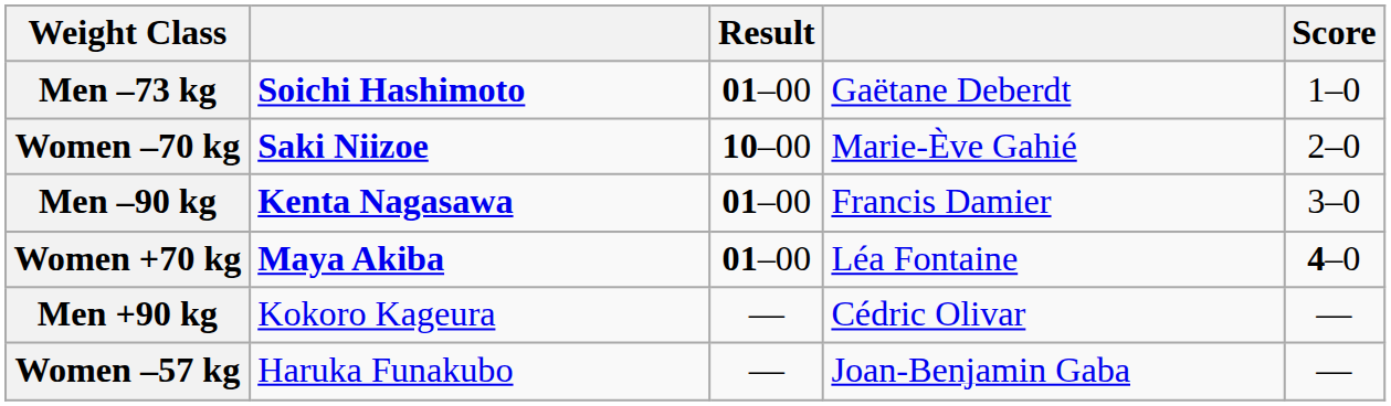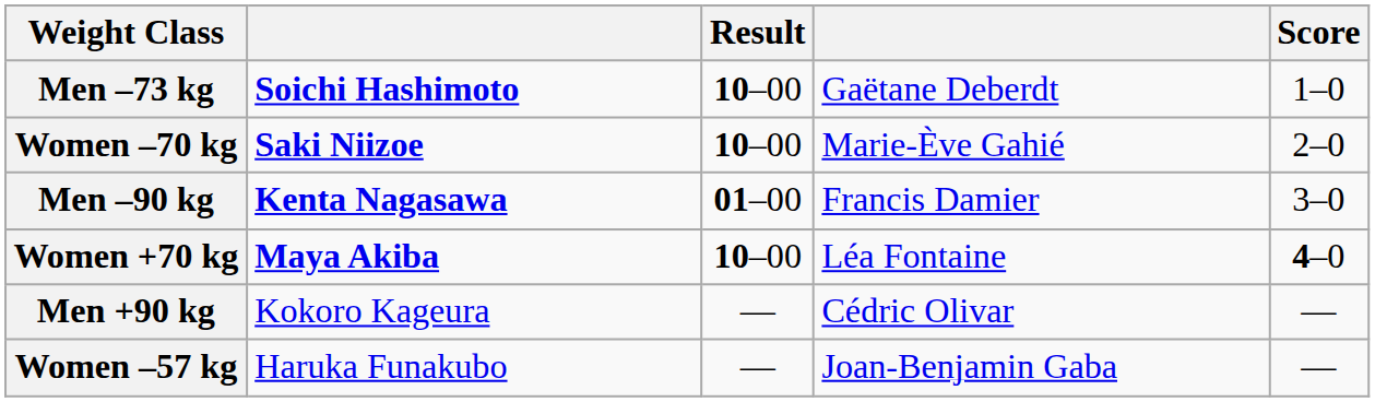Men –73 kg | Result: 01–00 -> 10–00
Women +70 kg | Result: 01–00 -> 10–00
